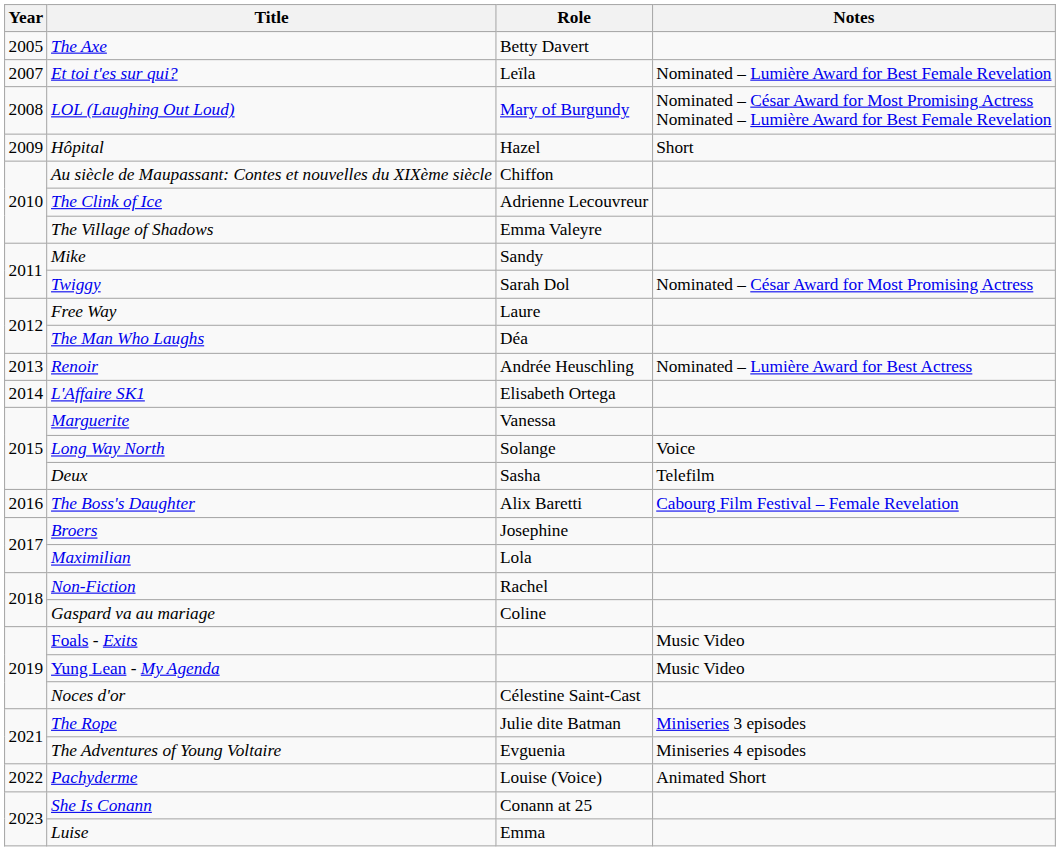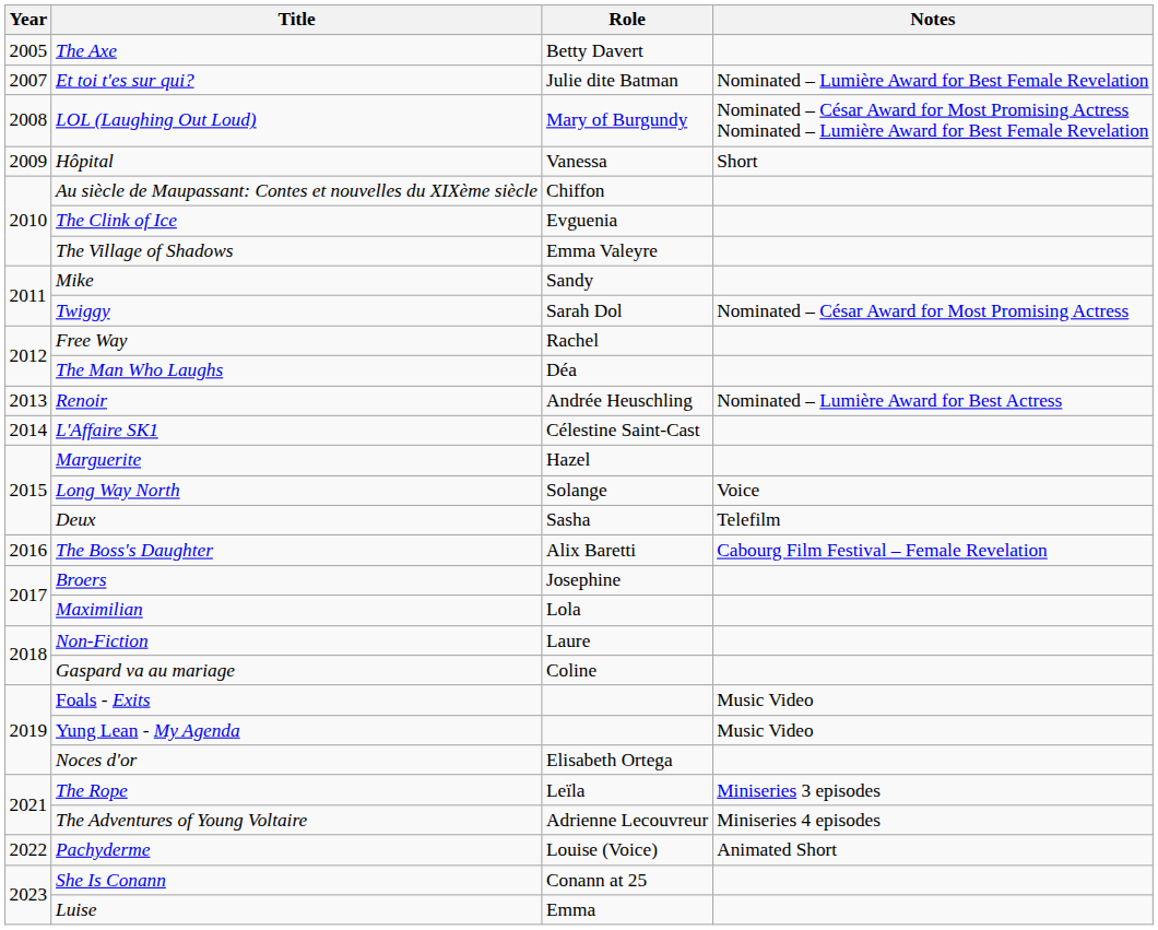Et toi t'es sur qui? | Role: Leïla -> Julie dite Batman
Hôpital | Role: Hazel -> Vanessa
The Clink of Ice | Role: Adrienne Lecouvreur -> Evguenia
Free Way | Role: Laure -> Rachel
L'Affaire SK1 | Role: Elisabeth Ortega -> Célestine Saint-Cast
Marguerite | Role: Vanessa -> Hazel
Non-Fiction | Role: Rachel -> Laure
Noces d'or | Role: Célestine Saint-Cast -> Elisabeth Ortega
The Rope | Role: Julie dite Batman -> Leïla
The Adventures of Young Voltaire | Role: Evguenia -> Adrienne Lecouvreur
